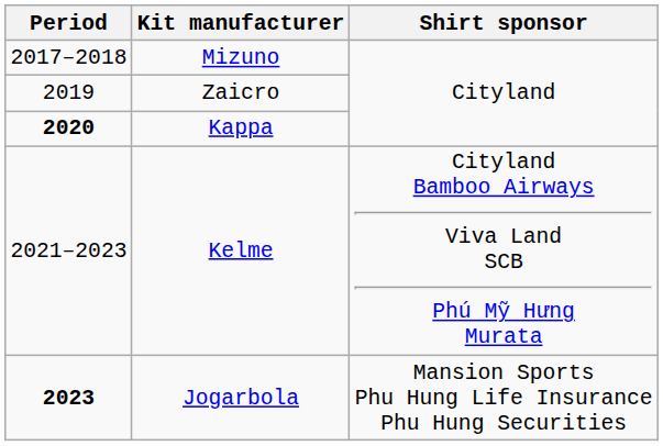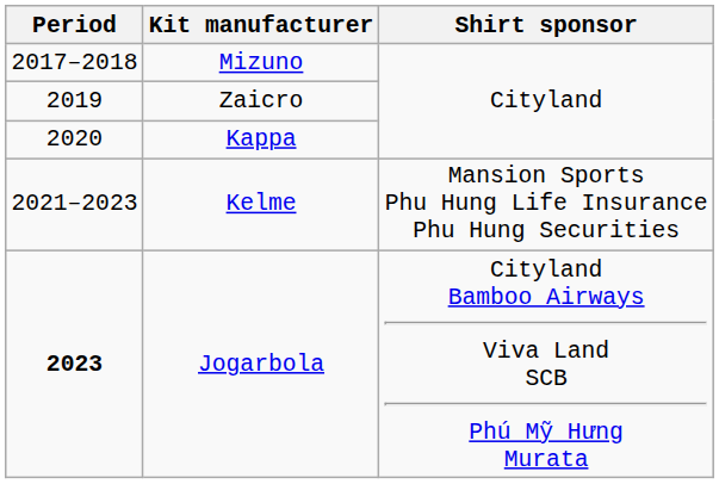Kappa | Period: bold -> normal
Kelme | Shirt sponsor: Cityland Bamboo Airways Viva Land SCB Phú Mỹ Hưng Murata -> Mansion Sports Phu Hung Life Insurance Phu Hung Securities
Jogarbola | Shirt sponsor: Mansion Sports Phu Hung Life Insurance Phu Hung Securities -> Cityland Bamboo Airways Viva Land SCB Phú Mỹ Hưng Murata
